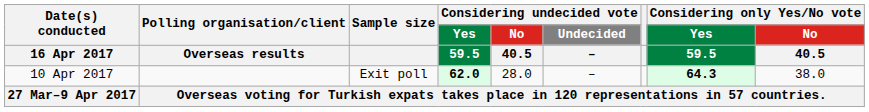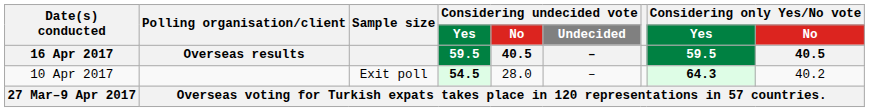10 Apr 2017 | Considering undecided vote / Yes / 59.5: 62.0 -> 54.5
10 Apr 2017 | Considering only Yes/No vote / No / 40.5: 38.0 -> 40.2
